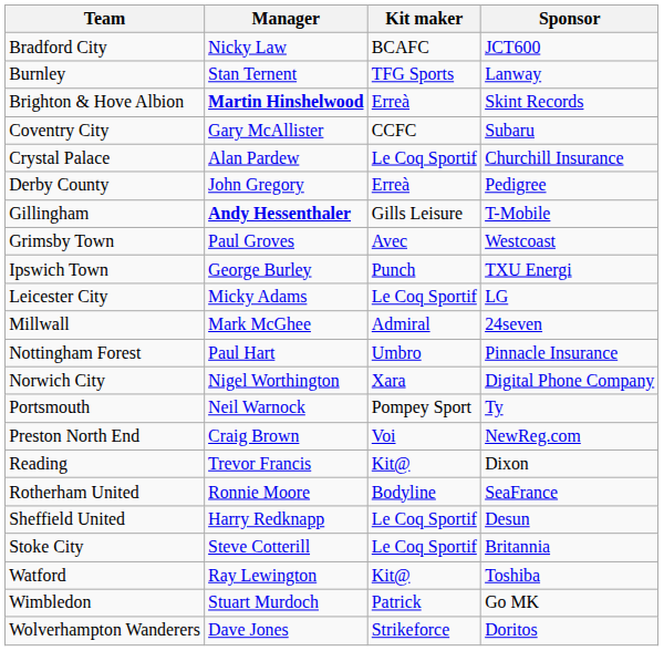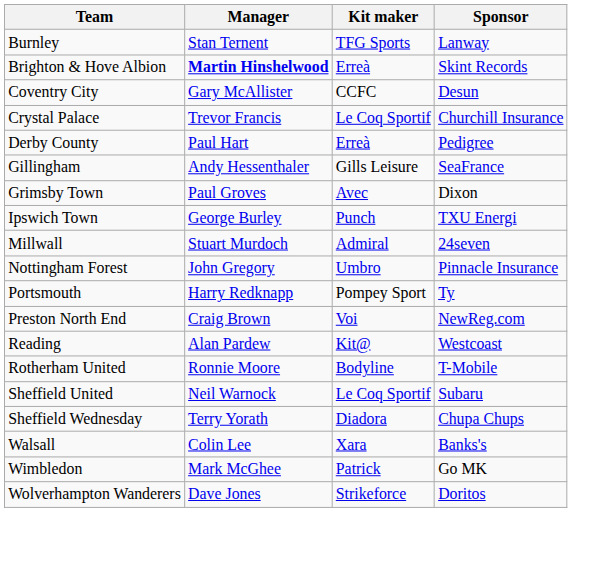- row: Bradford City | Nicky Law | BCAFC | JCT600
Coventry City | Sponsor: Subaru -> Desun
Crystal Palace | Manager: Alan Pardew -> Trevor Francis
Derby County | Manager: John Gregory -> Paul Hart
Gillingham | Manager: bold -> normal
Gillingham | Sponsor: T-Mobile -> SeaFrance
Grimsby Town | Sponsor: Westcoast -> Dixon
- row: Leicester City | Micky Adams | Le Coq Sportif | LG
Millwall | Manager: Mark McGhee -> Stuart Murdoch
Nottingham Forest | Manager: Paul Hart -> John Gregory
- row: Norwich City | Nigel Worthington | Xara | Digital Phone Company
Portsmouth | Manager: Neil Warnock -> Harry Redknapp
Reading | Manager: Trevor Francis -> Alan Pardew
Reading | Sponsor: Dixon -> Westcoast
Rotherham United | Sponsor: SeaFrance -> T-Mobile
Sheffield United | Manager: Harry Redknapp -> Neil Warnock
Sheffield United | Sponsor: Desun -> Subaru
+ row: Sheffield Wednesday | Terry Yorath | Diadora | Chupa Chups
- row: Stoke City | Steve Cotterill | Le Coq Sportif | Britannia
+ row: Walsall | Colin Lee | Xara | Banks's
- row: Watford | Ray Lewington | Kit@ | Toshiba
Wimbledon | Manager: Stuart Murdoch -> Mark McGhee
